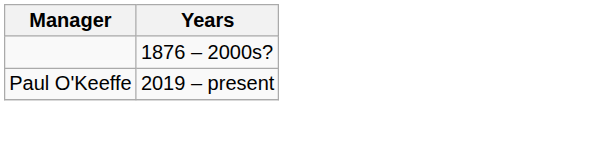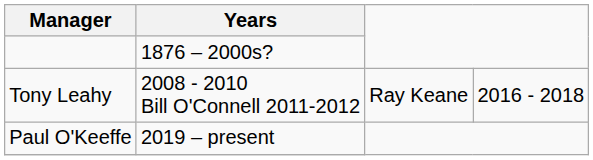+ row: Tony Leahy | 2008 - 2010 Bill O'Connell 2011-2012 | Ray Keane | 2016 - 2018
